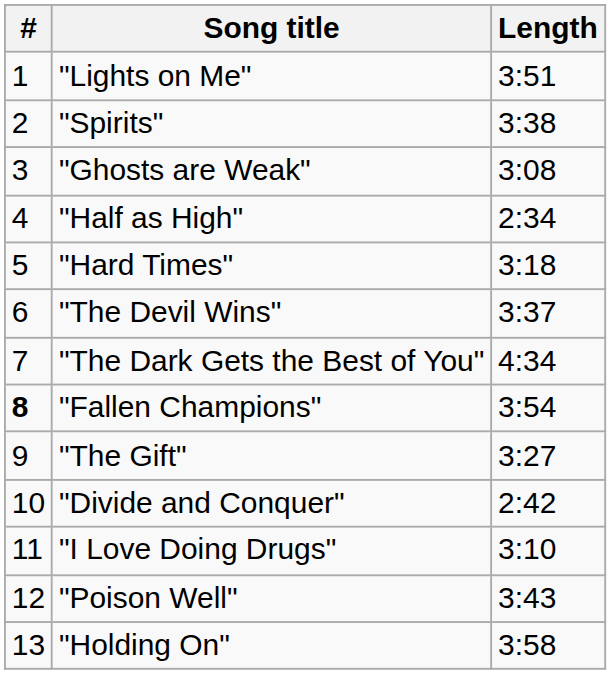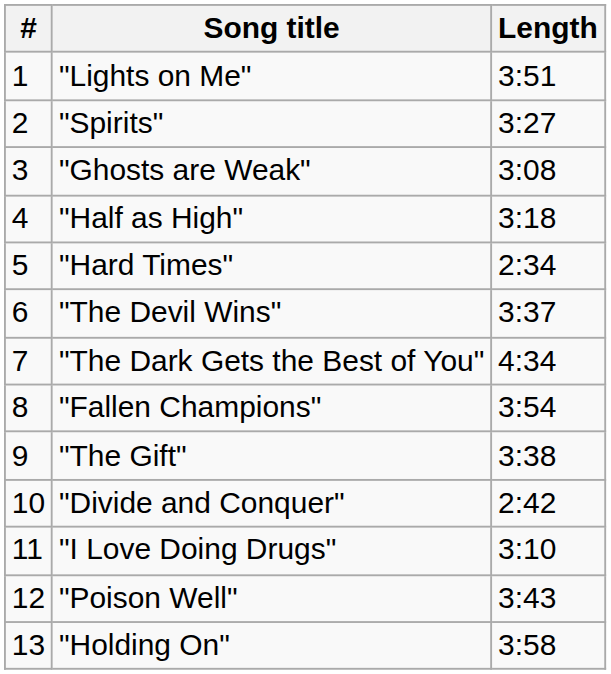"Spirits" | Length: 3:38 -> 3:27
"Half as High" | Length: 2:34 -> 3:18
"Hard Times" | Length: 3:18 -> 2:34
"Fallen Champions" | #: bold -> normal
"The Gift" | Length: 3:27 -> 3:38
